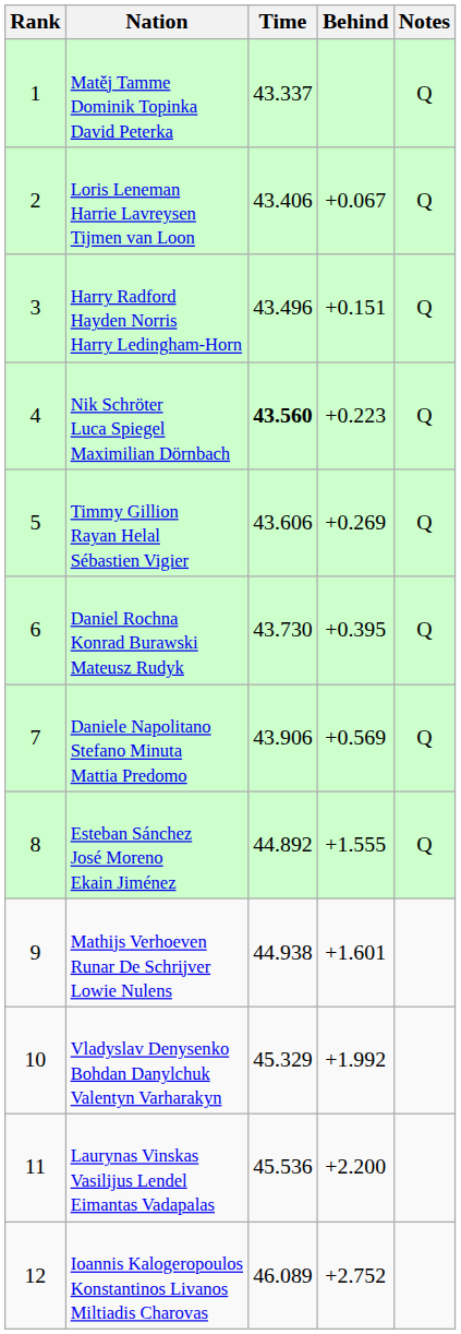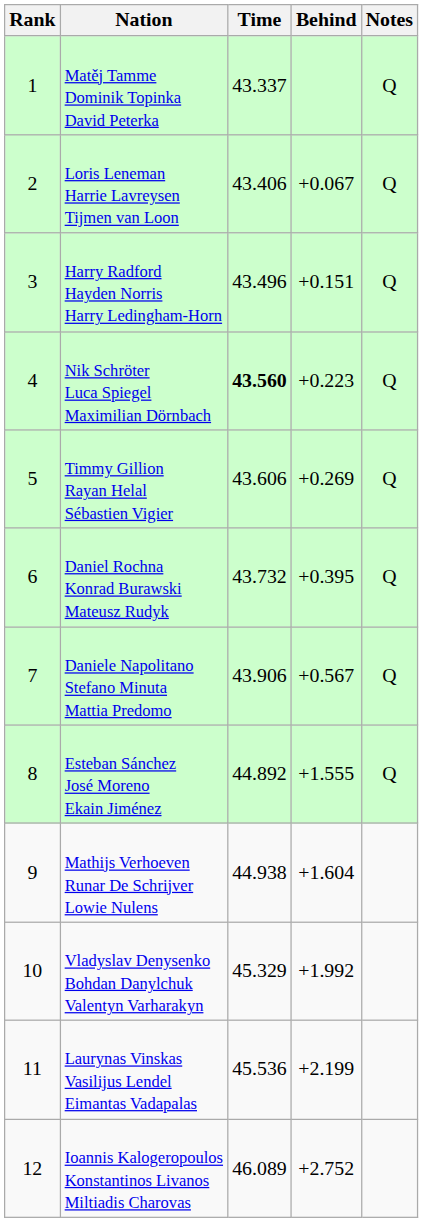Daniel Rochna Konrad Burawski Mateusz Rudyk | Time: 43.730 -> 43.732
Daniele Napolitano Stefano Minuta Mattia Predomo | Behind: +0.569 -> +0.567
Mathijs Verhoeven Runar De Schrijver Lowie Nulens | Behind: +1.601 -> +1.604
Laurynas Vinskas Vasilijus Lendel Eimantas Vadapalas | Behind: +2.200 -> +2.199
